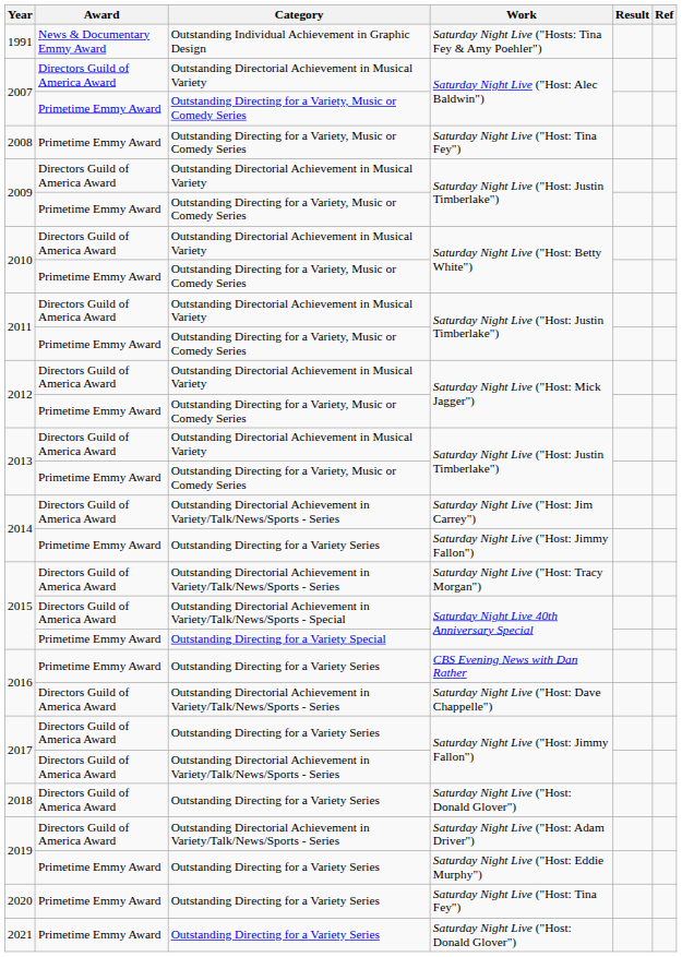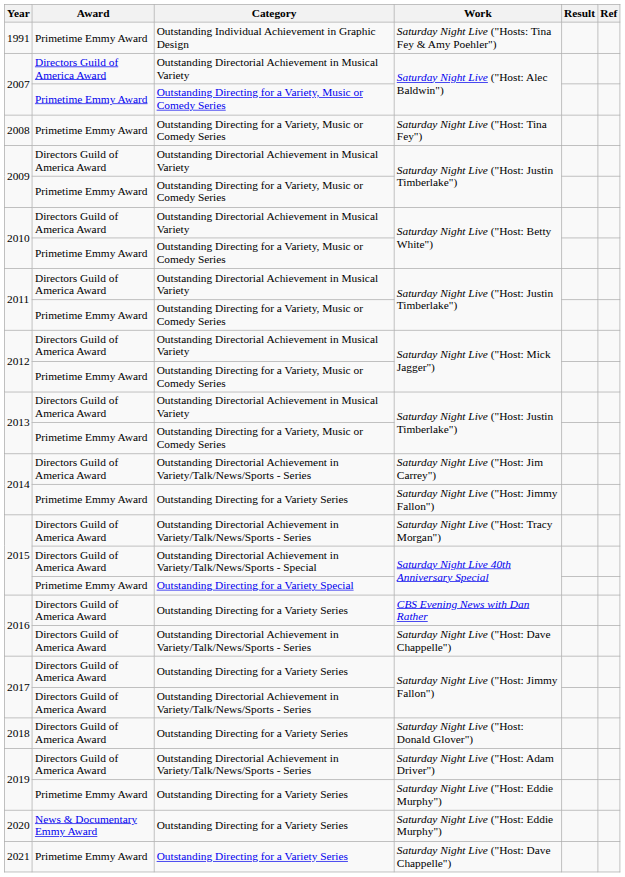1991 | Award: News & Documentary Emmy Award -> Primetime Emmy Award
2016 / Outstanding Directing for a Variety Series | Award: Primetime Emmy Award -> Directors Guild of America Award
2020 | Award: Primetime Emmy Award -> News & Documentary Emmy Award
2020 | Work: Saturday Night Live ("Host: Tina Fey") -> Saturday Night Live ("Host: Eddie Murphy")
2021 | Work: Saturday Night Live ("Host: Donald Glover") -> Saturday Night Live ("Host: Dave Chappelle")
